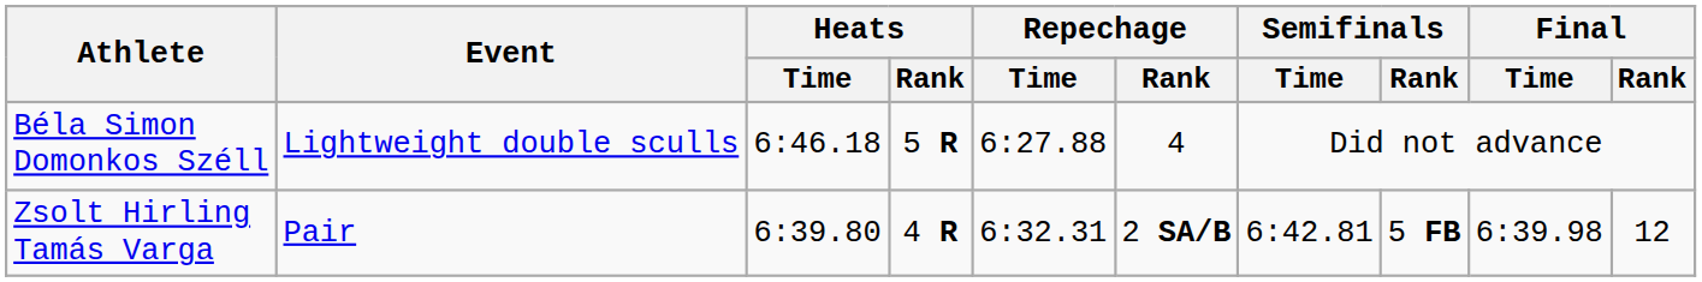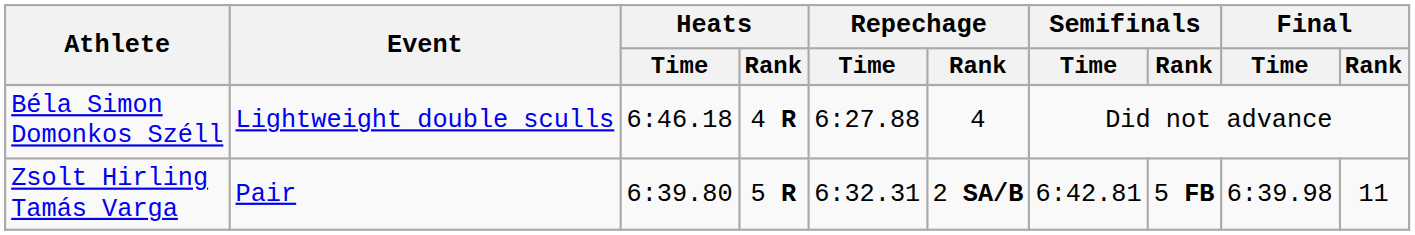Béla Simon Domonkos Széll | Heats / Rank: 5 R -> 4 R
Zsolt Hirling Tamás Varga | Heats / Rank: 4 R -> 5 R
Zsolt Hirling Tamás Varga | Final / Rank: 12 -> 11
